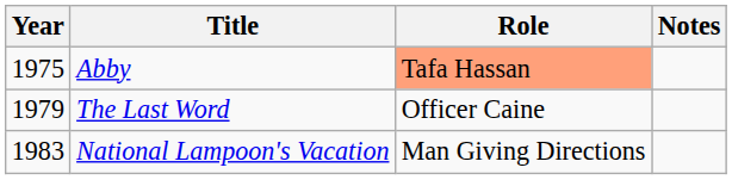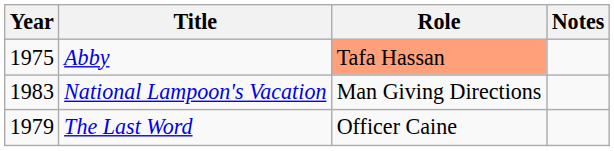rows swapped: The Last Word <-> National Lampoon's Vacation
